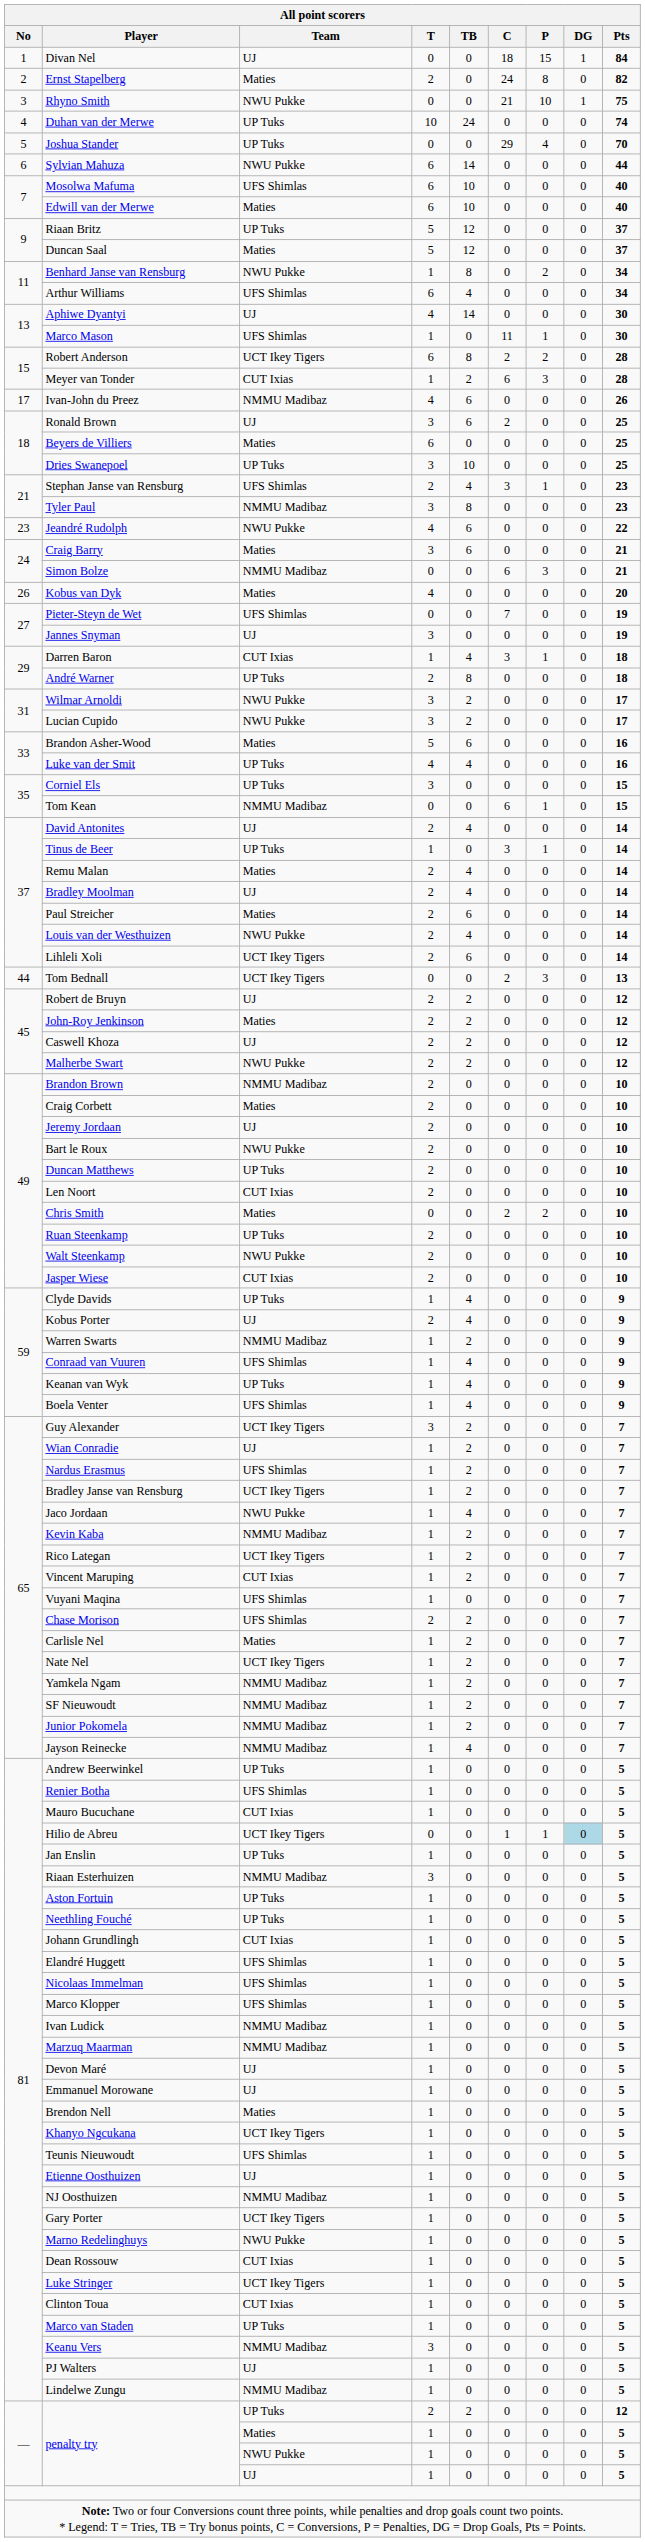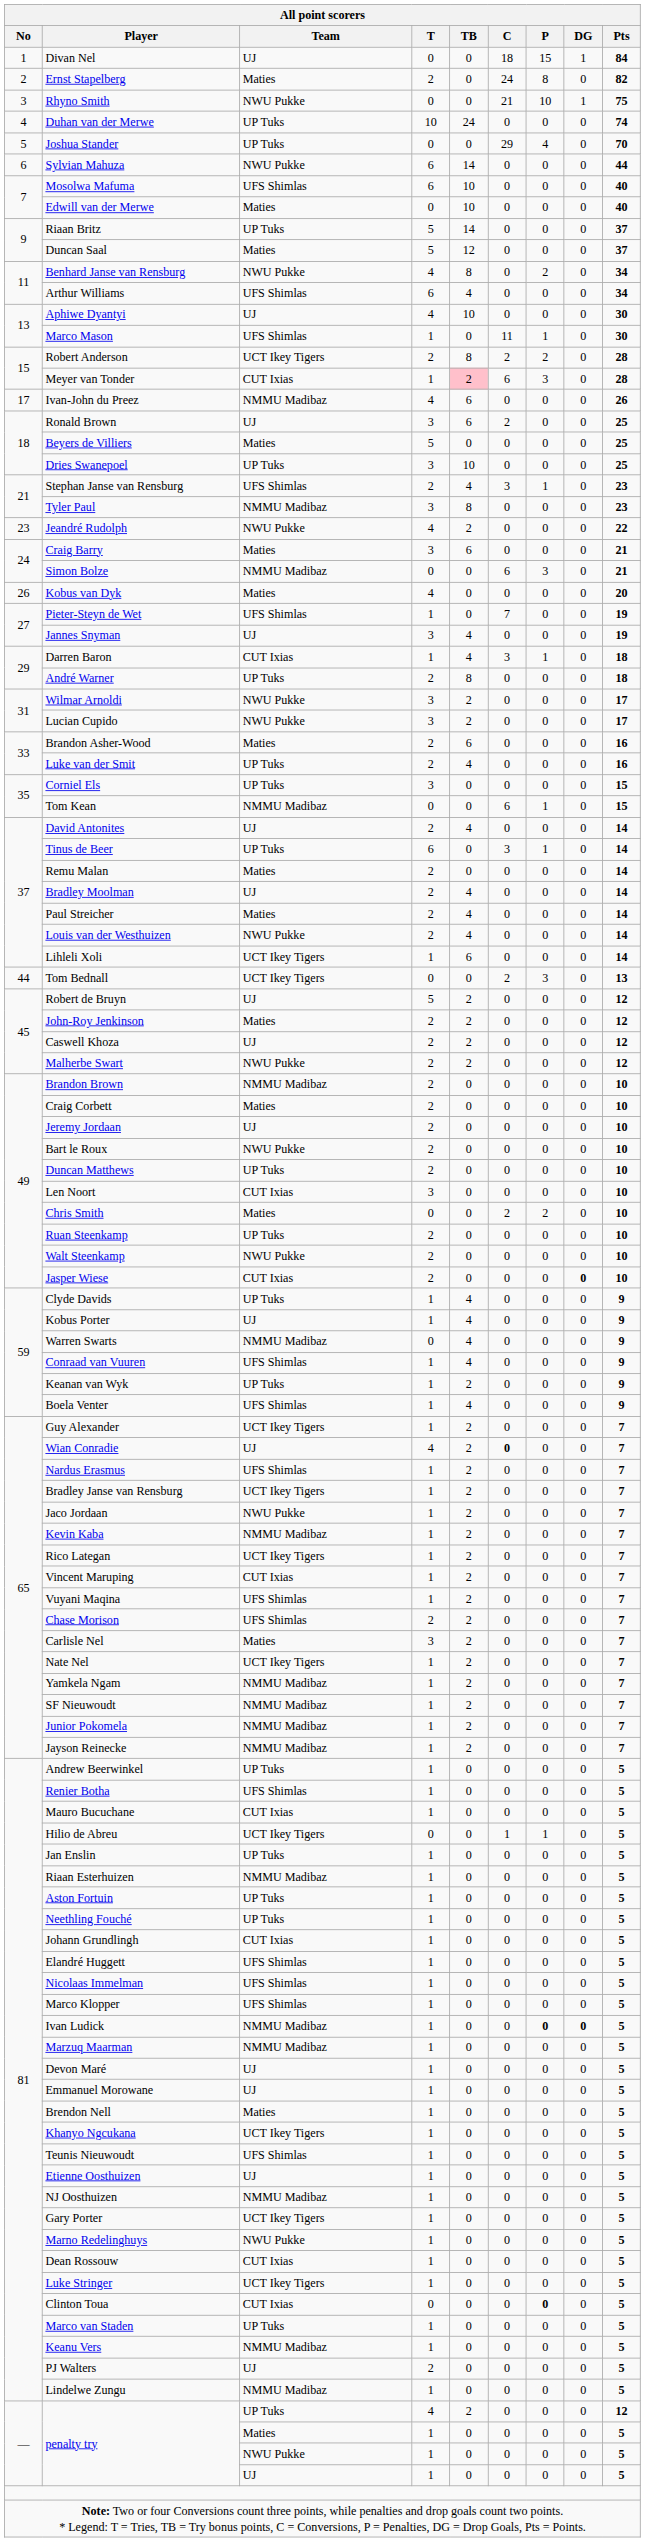Edwill van der Merwe | T: 6 -> 0
Riaan Britz | TB: 12 -> 14
Benhard Janse van Rensburg | T: 1 -> 4
Aphiwe Dyantyi | TB: 14 -> 10
Robert Anderson | T: 6 -> 2
Meyer van Tonder | TB: no background -> pink background
Beyers de Villiers | T: 6 -> 5
Jeandré Rudolph | TB: 6 -> 2
Pieter-Steyn de Wet | T: 0 -> 1
Jannes Snyman | TB: 0 -> 4
Brandon Asher-Wood | T: 5 -> 2
Luke van der Smit | T: 4 -> 2
Tinus de Beer | T: 1 -> 6
Remu Malan | TB: 4 -> 0
Paul Streicher | TB: 6 -> 4
Lihleli Xoli | T: 2 -> 1
Robert de Bruyn | T: 2 -> 5
Len Noort | T: 2 -> 3
Jasper Wiese | DG: normal -> bold
Kobus Porter | T: 2 -> 1
Warren Swarts | T: 1 -> 0
Warren Swarts | TB: 2 -> 4
Keanan van Wyk | TB: 4 -> 2
Guy Alexander | T: 3 -> 1
Wian Conradie | T: 1 -> 4
Wian Conradie | C: normal -> bold
Jaco Jordaan | TB: 4 -> 2
Vuyani Maqina | TB: 0 -> 2
Carlisle Nel | T: 1 -> 3
Jayson Reinecke | TB: 4 -> 2
Hilio de Abreu | DG: lightblue background -> no background
Riaan Esterhuizen | T: 3 -> 1
Ivan Ludick | P: normal -> bold
Ivan Ludick | DG: normal -> bold
Clinton Toua | T: 1 -> 0
Clinton Toua | P: normal -> bold
Keanu Vers | T: 3 -> 1
PJ Walters | T: 1 -> 2
penalty try / UP Tuks | T: 2 -> 4
